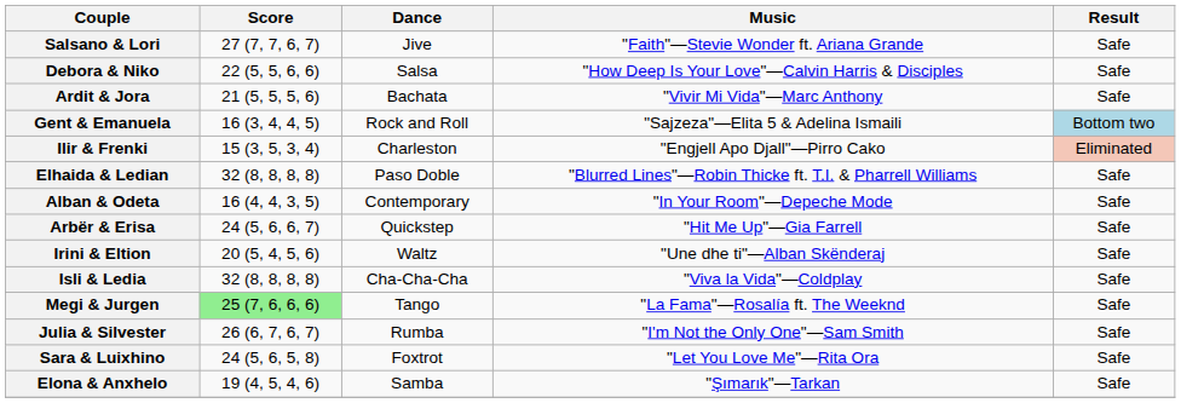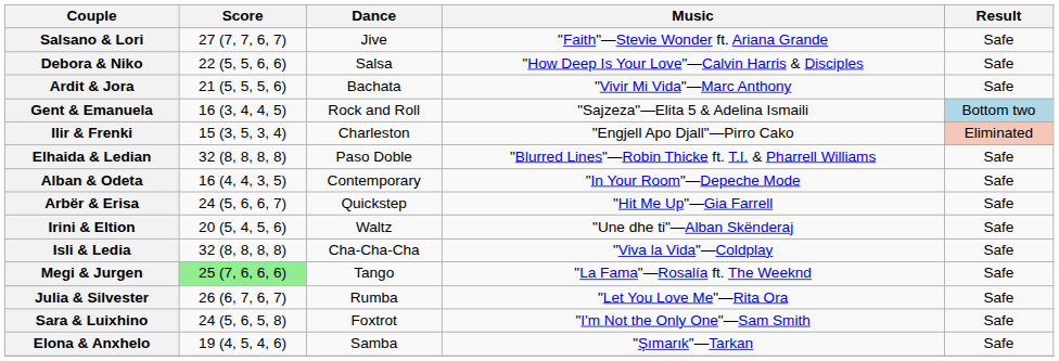Julia & Silvester | Music: "I'm Not the Only One"—Sam Smith -> "Let You Love Me"—Rita Ora
Sara & Luixhino | Music: "Let You Love Me"—Rita Ora -> "I'm Not the Only One"—Sam Smith
